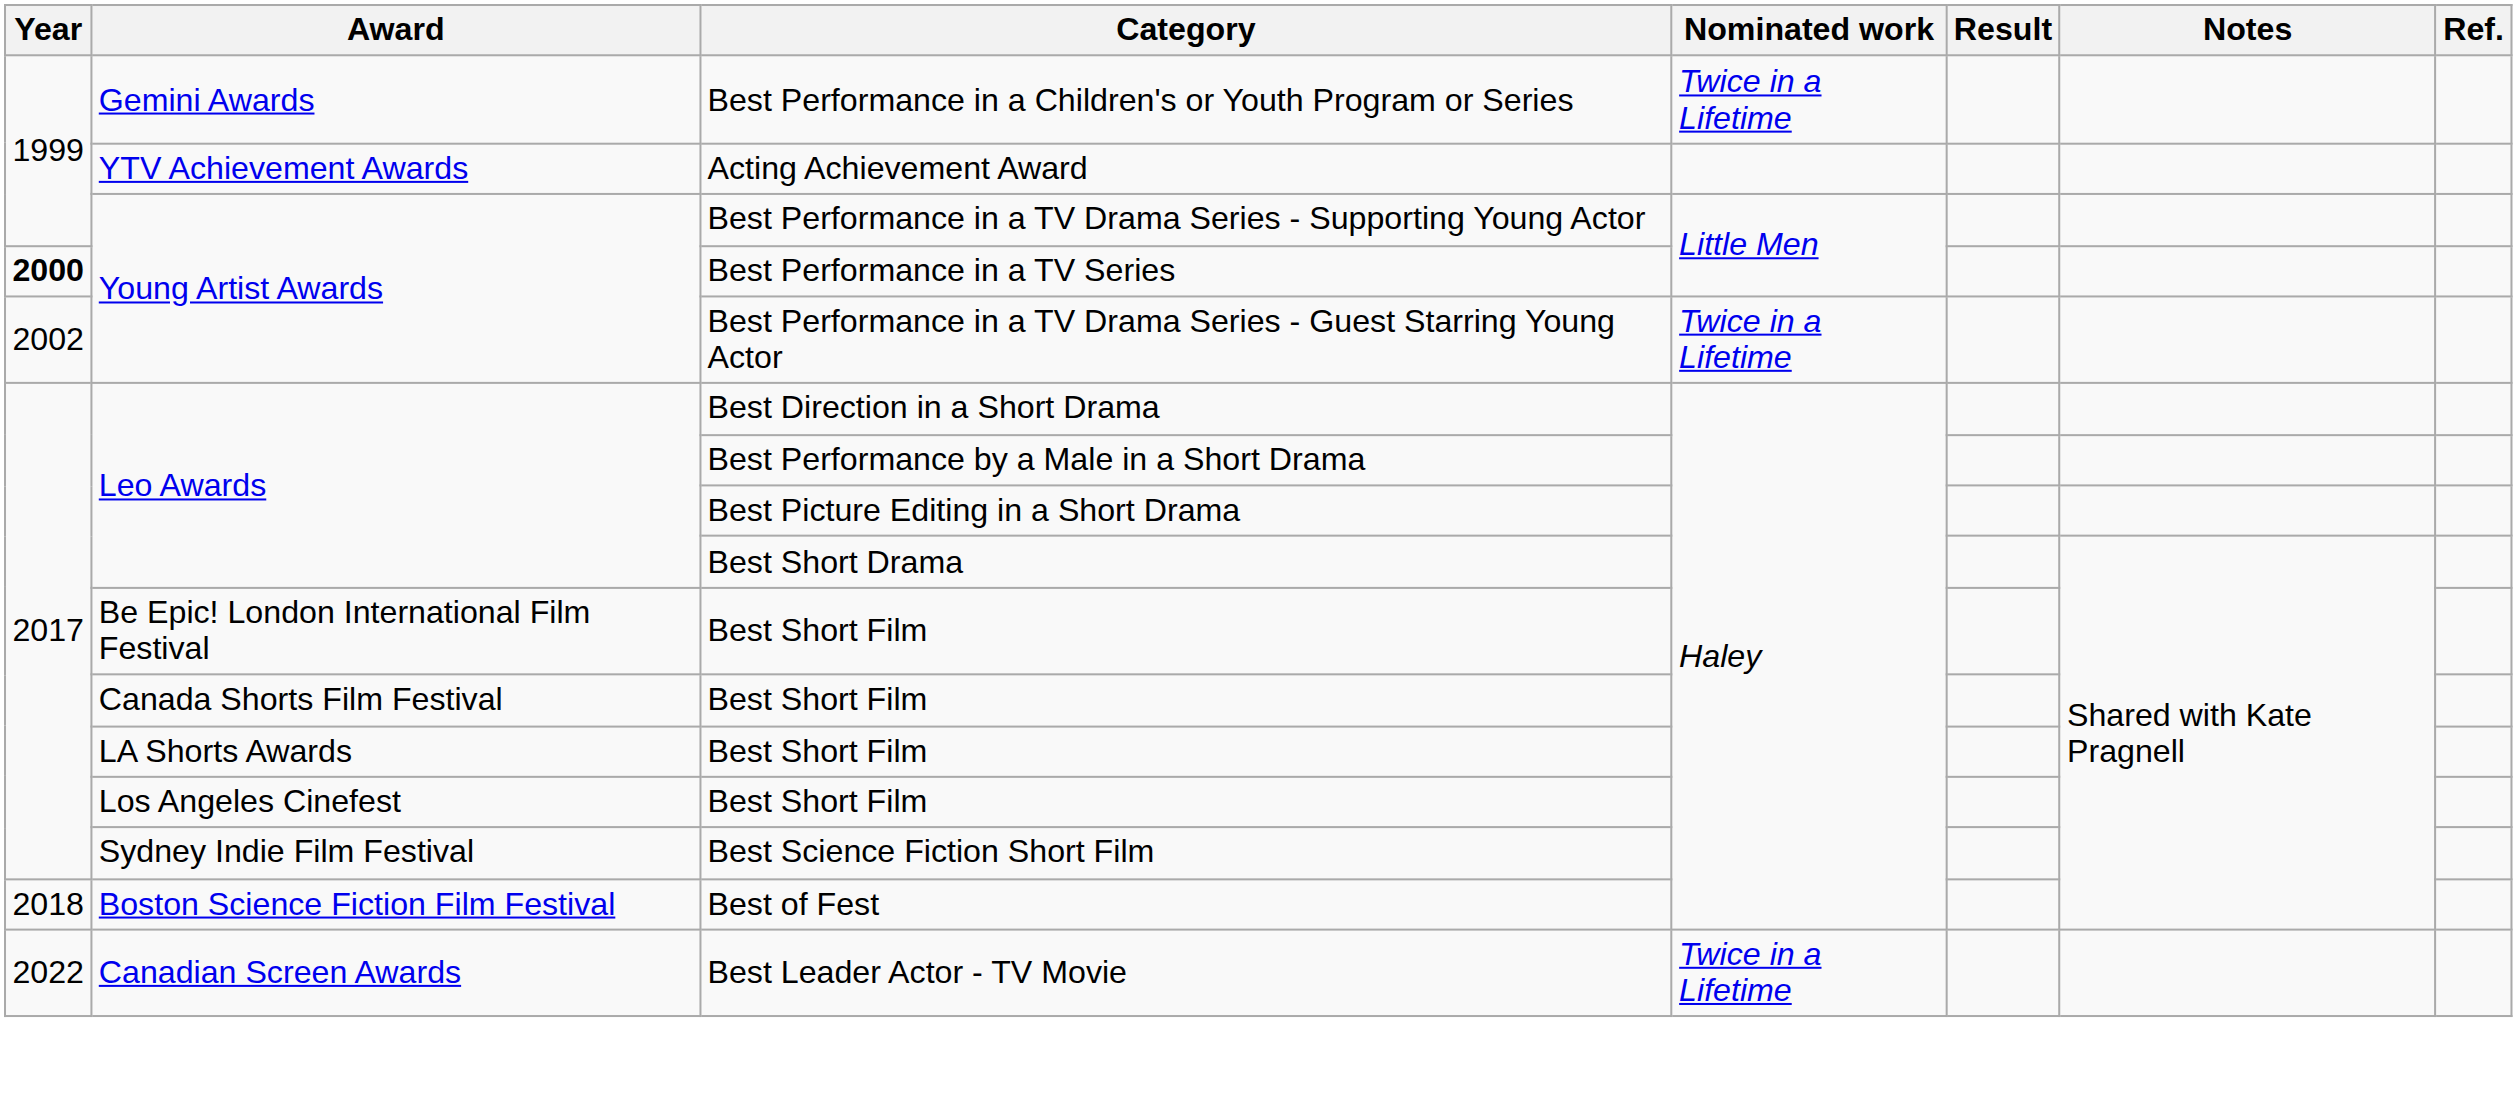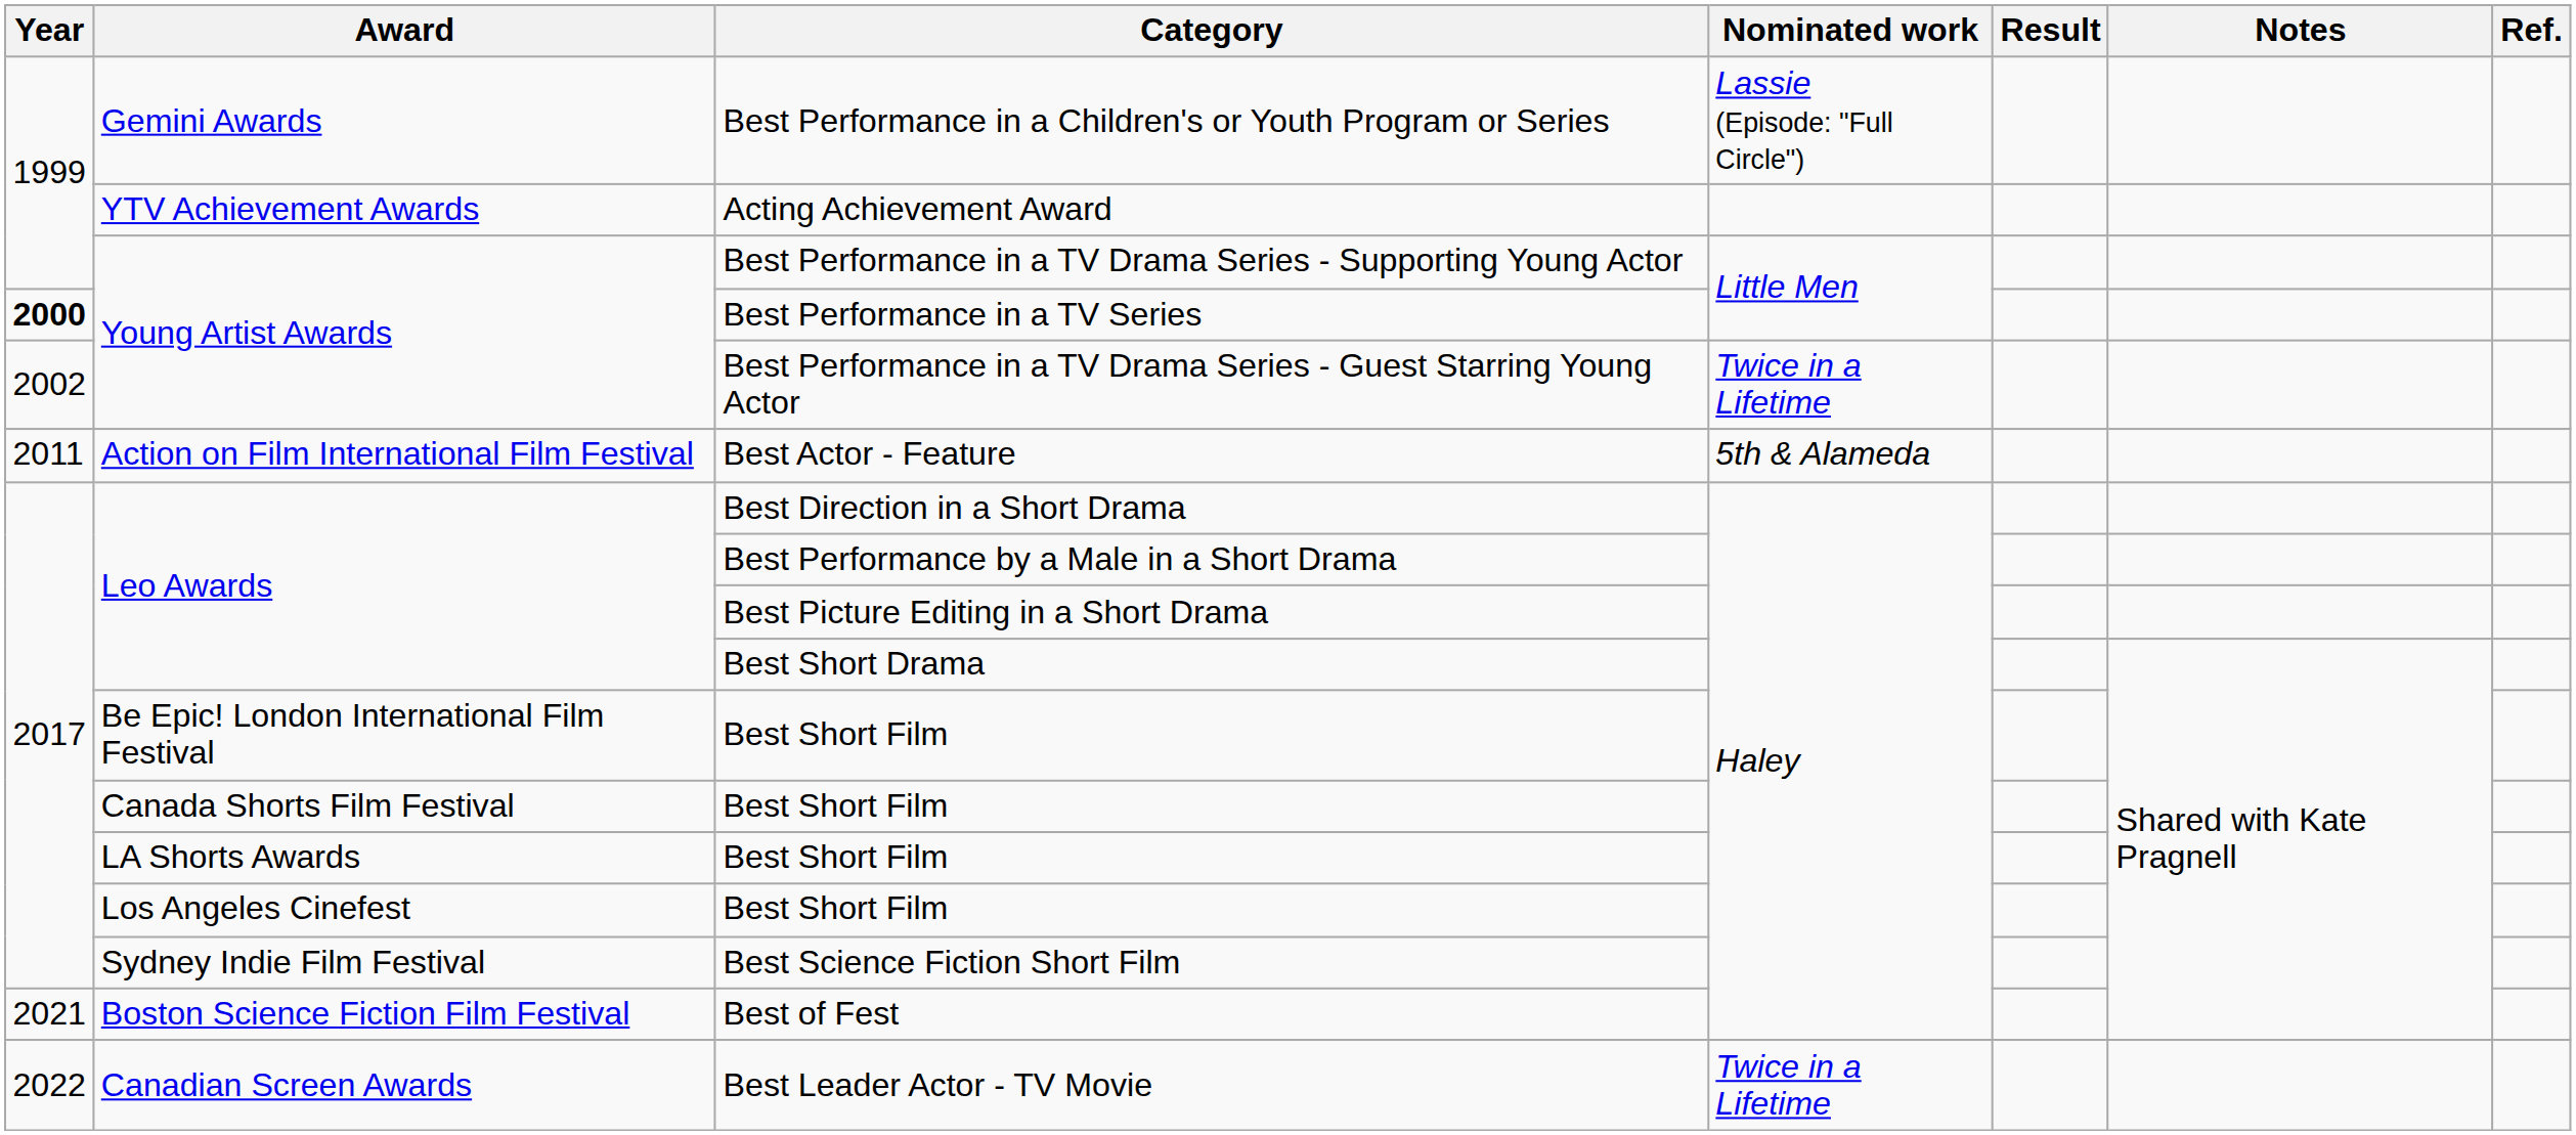Best Performance in a Children's or Youth Program or Series | Nominated work: Twice in a Lifetime -> Lassie (Episode: "Full Circle")
+ row: 2011 | Action on Film International Film Festival | Best Actor - Feature | 5th & Alameda
Best of Fest | Year: 2018 -> 2021
